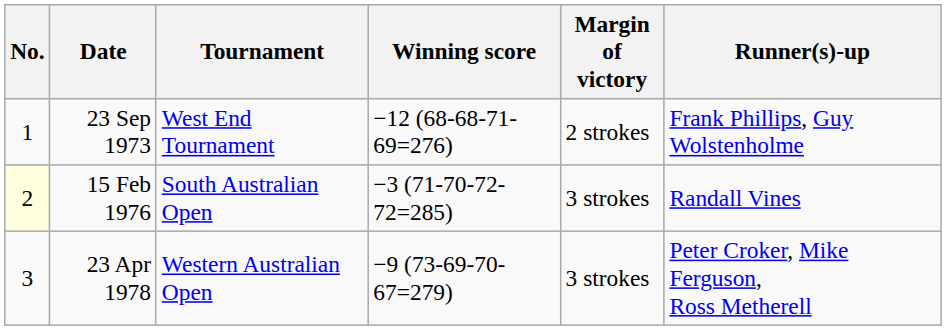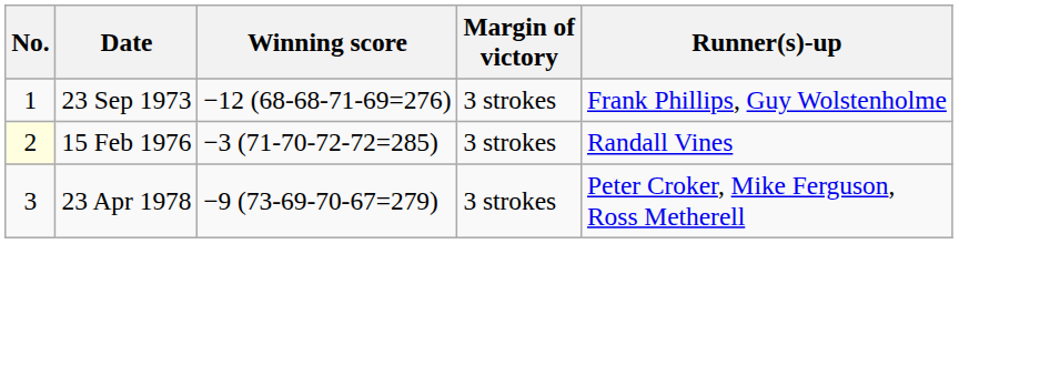- column: Tournament | West End Tournament | South Australian Open | Western Australian Open
23 Sep 1973 | Margin of victory: 2 strokes -> 3 strokes
